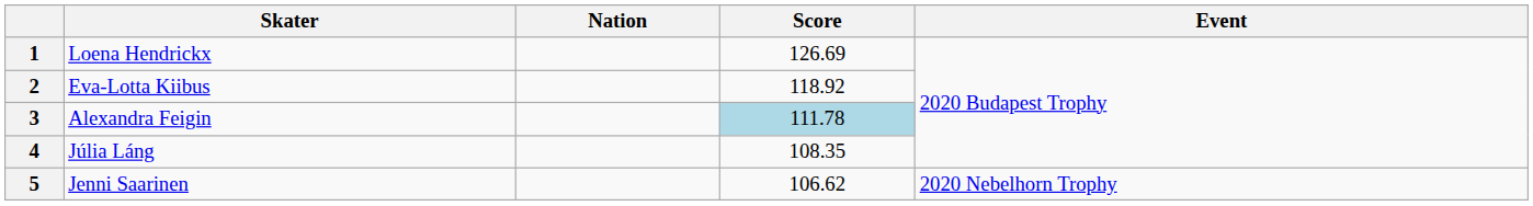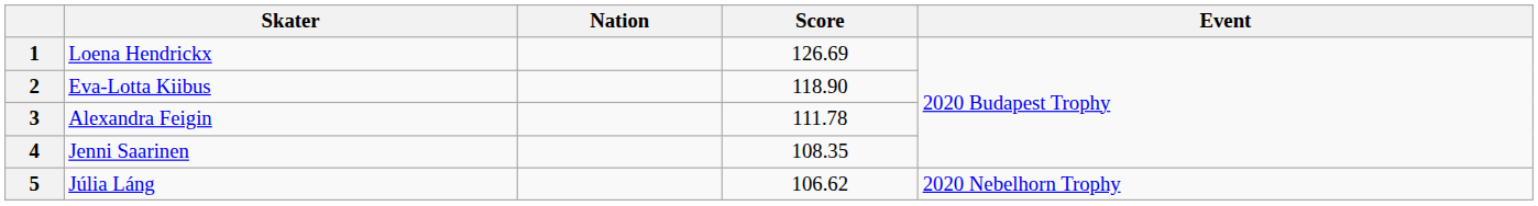2 | Score: 118.92 -> 118.90
3 | Score: lightblue background -> no background
4 | Skater: Júlia Láng -> Jenni Saarinen
5 | Skater: Jenni Saarinen -> Júlia Láng
